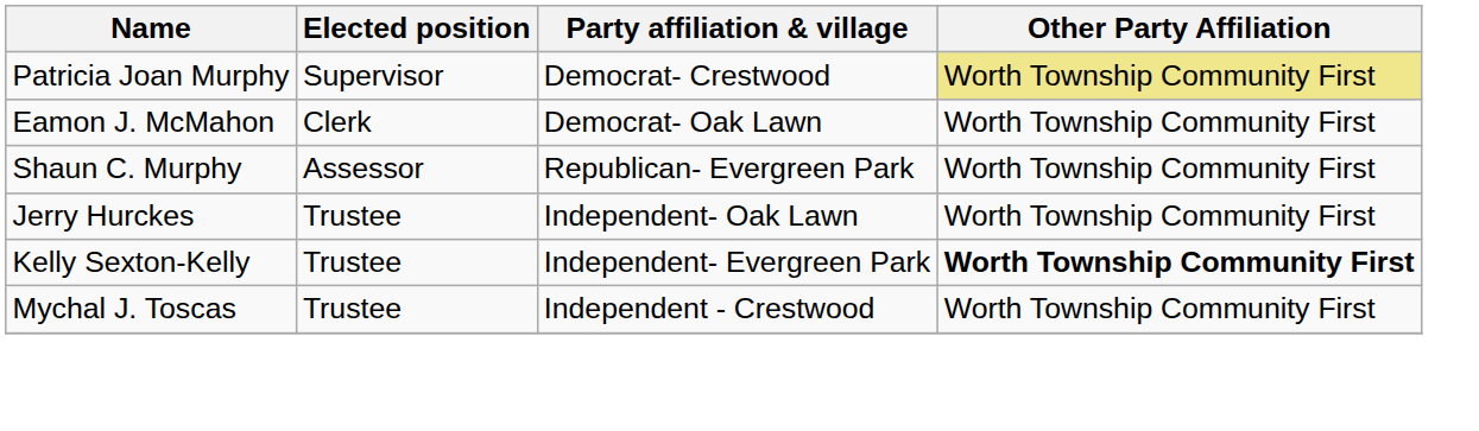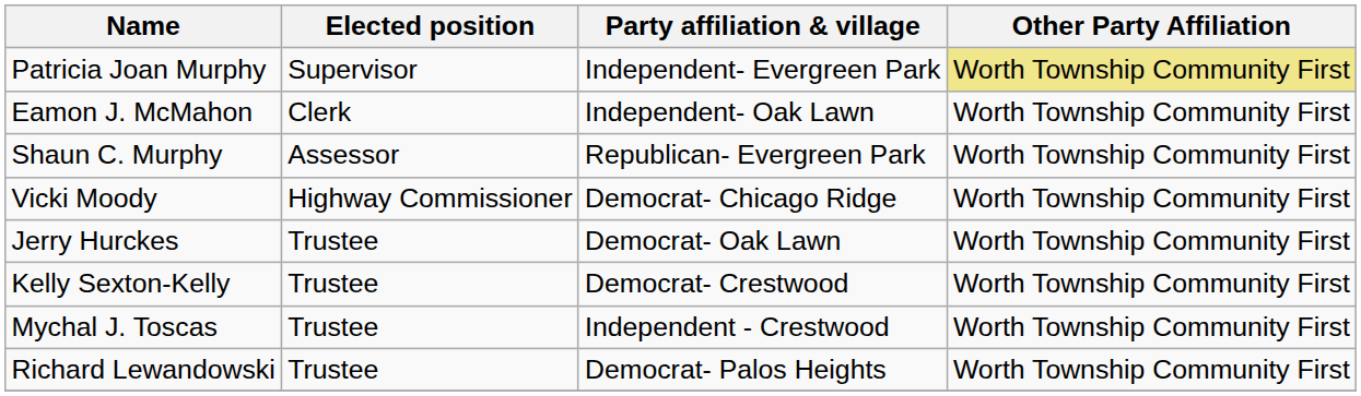Patricia Joan Murphy | Party affiliation & village: Democrat- Crestwood -> Independent- Evergreen Park
Eamon J. McMahon | Party affiliation & village: Democrat- Oak Lawn -> Independent- Oak Lawn
+ row: Vicki Moody | Highway Commissioner | Democrat- Chicago Ridge | Worth Township Community First
Jerry Hurckes | Party affiliation & village: Independent- Oak Lawn -> Democrat- Oak Lawn
Kelly Sexton-Kelly | Party affiliation & village: Independent- Evergreen Park -> Democrat- Crestwood
Kelly Sexton-Kelly | Other Party Affiliation: bold -> normal
+ row: Richard Lewandowski | Trustee | Democrat- Palos Heights | Worth Township Community First
